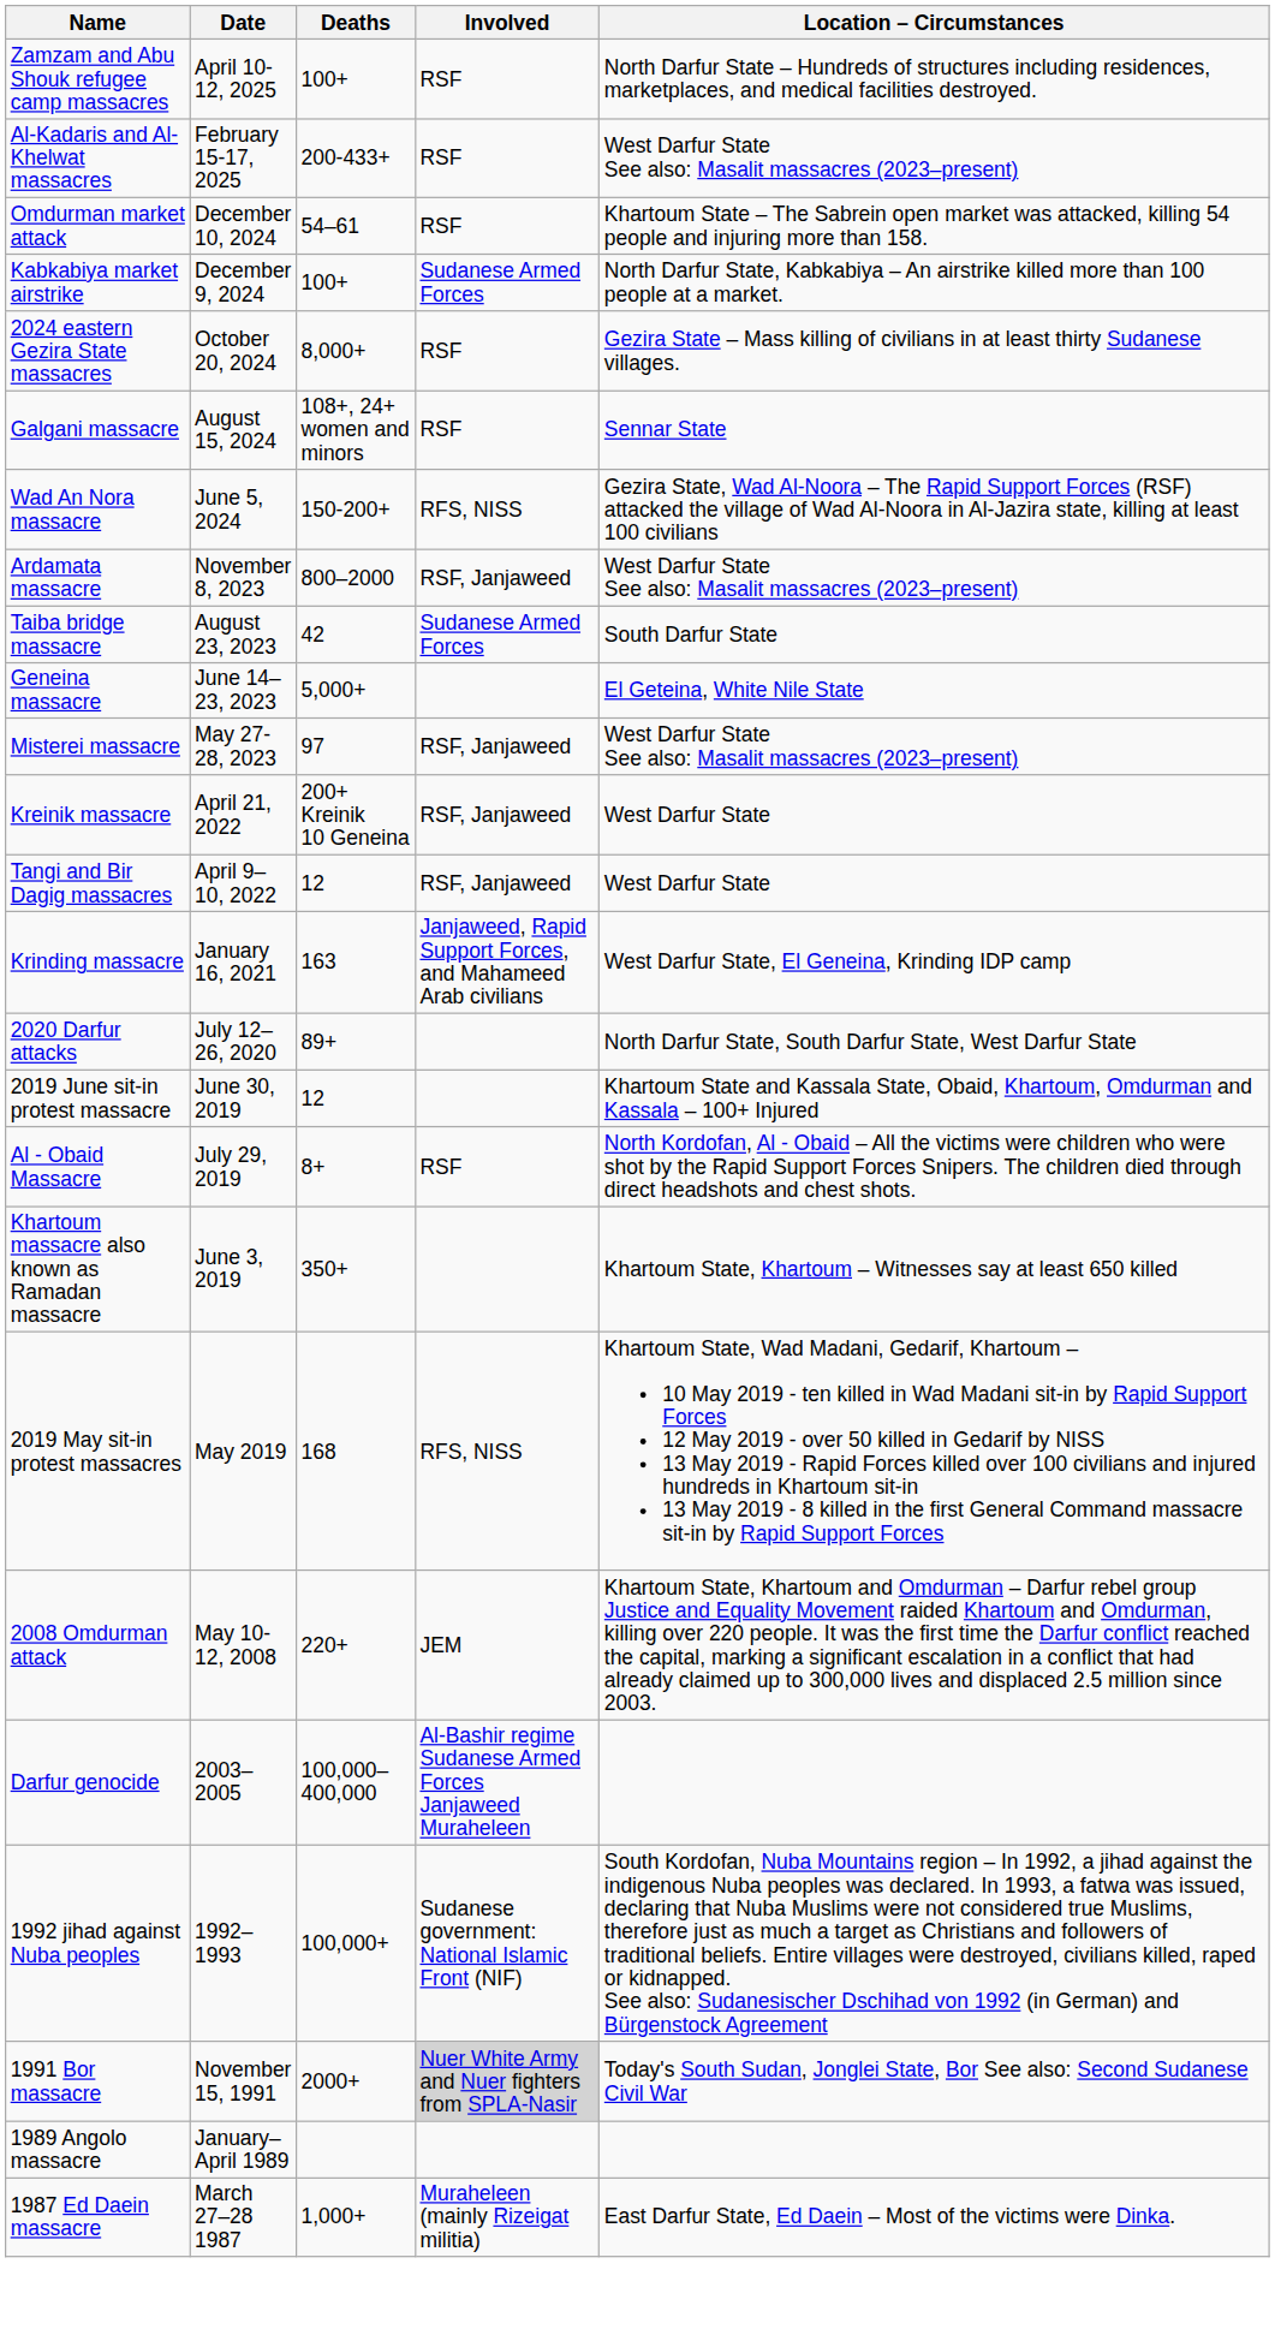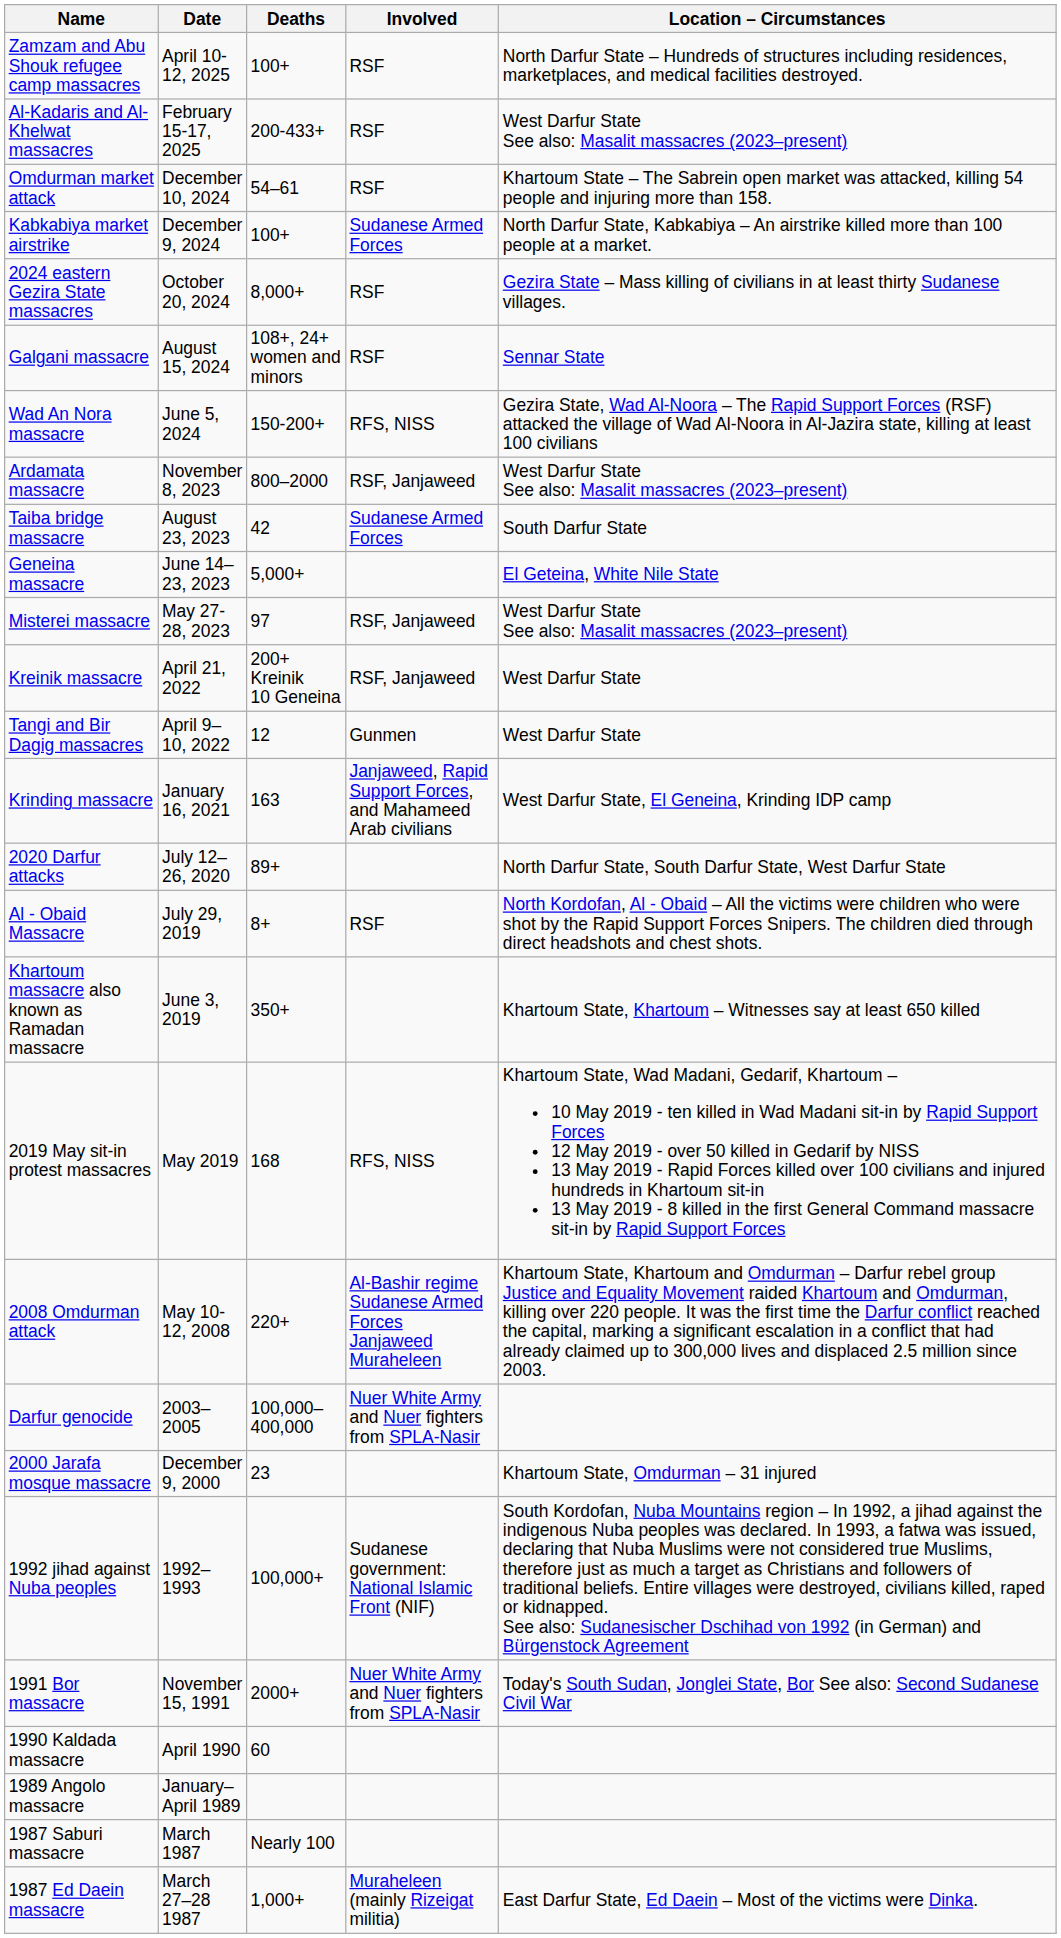Tangi and Bir Dagig massacres | Involved: RSF, Janjaweed -> Gunmen
- row: 2019 June sit-in protest massacre | June 30, 2019 | 12 | Khartoum State and Kassala State, Obaid, Khartoum, Omdurman and Kassala – 100+ Injured
2008 Omdurman attack | Involved: JEM -> Al-Bashir regime Sudanese Armed Forces Janjaweed Muraheleen
Darfur genocide | Involved: Al-Bashir regime Sudanese Armed Forces Janjaweed Muraheleen -> Nuer White Army and Nuer fighters from SPLA-Nasir
+ row: 2000 Jarafa mosque massacre | December 9, 2000 | 23 | Khartoum State, Omdurman – 31 injured
1991 Bor massacre | Involved: lightgrey background -> no background
+ row: 1990 Kaldada massacre | April 1990 | 60
+ row: 1987 Saburi massacre | March 1987 | Nearly 100
